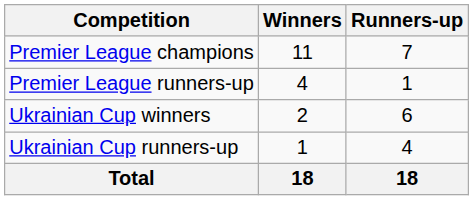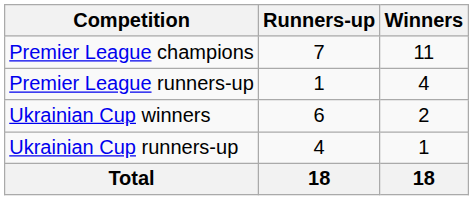columns swapped: Winners <-> Runners-up
